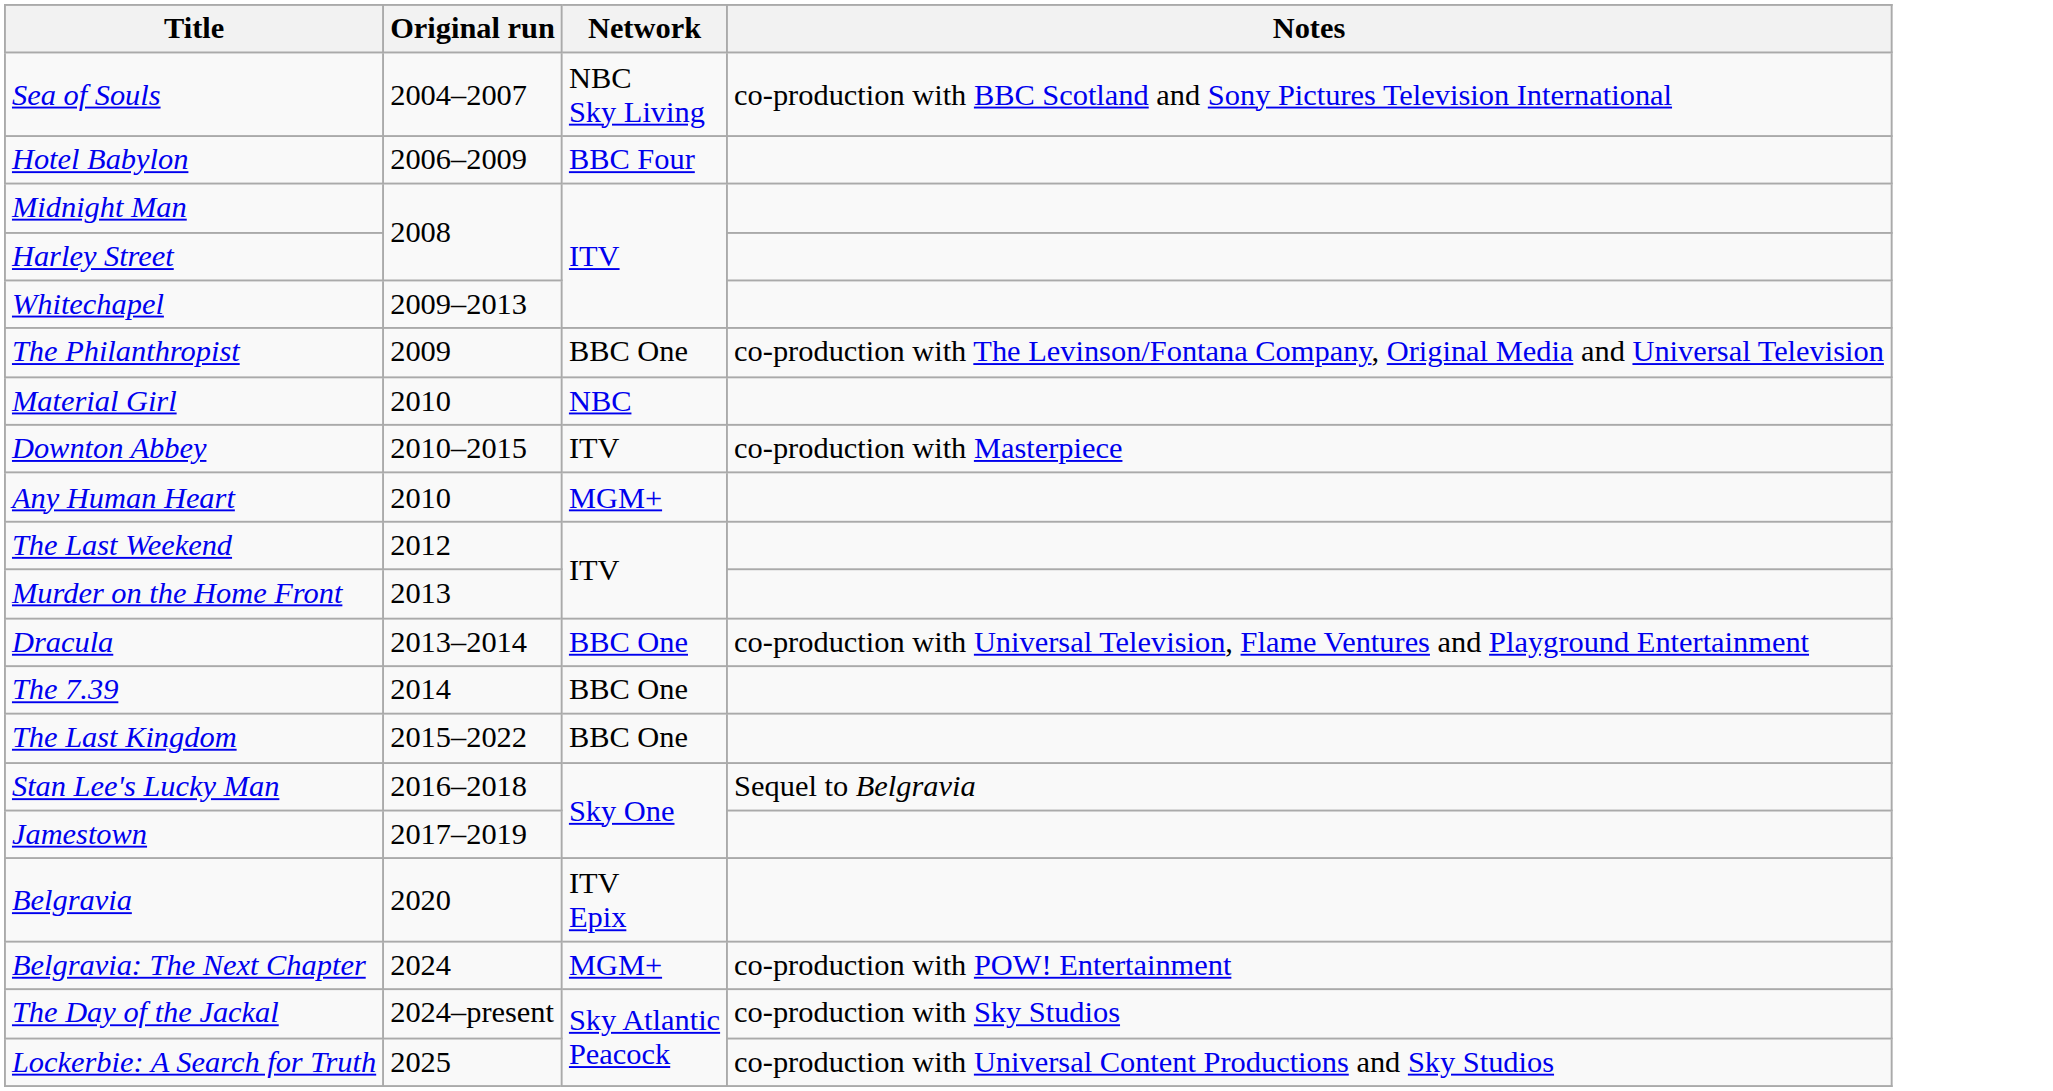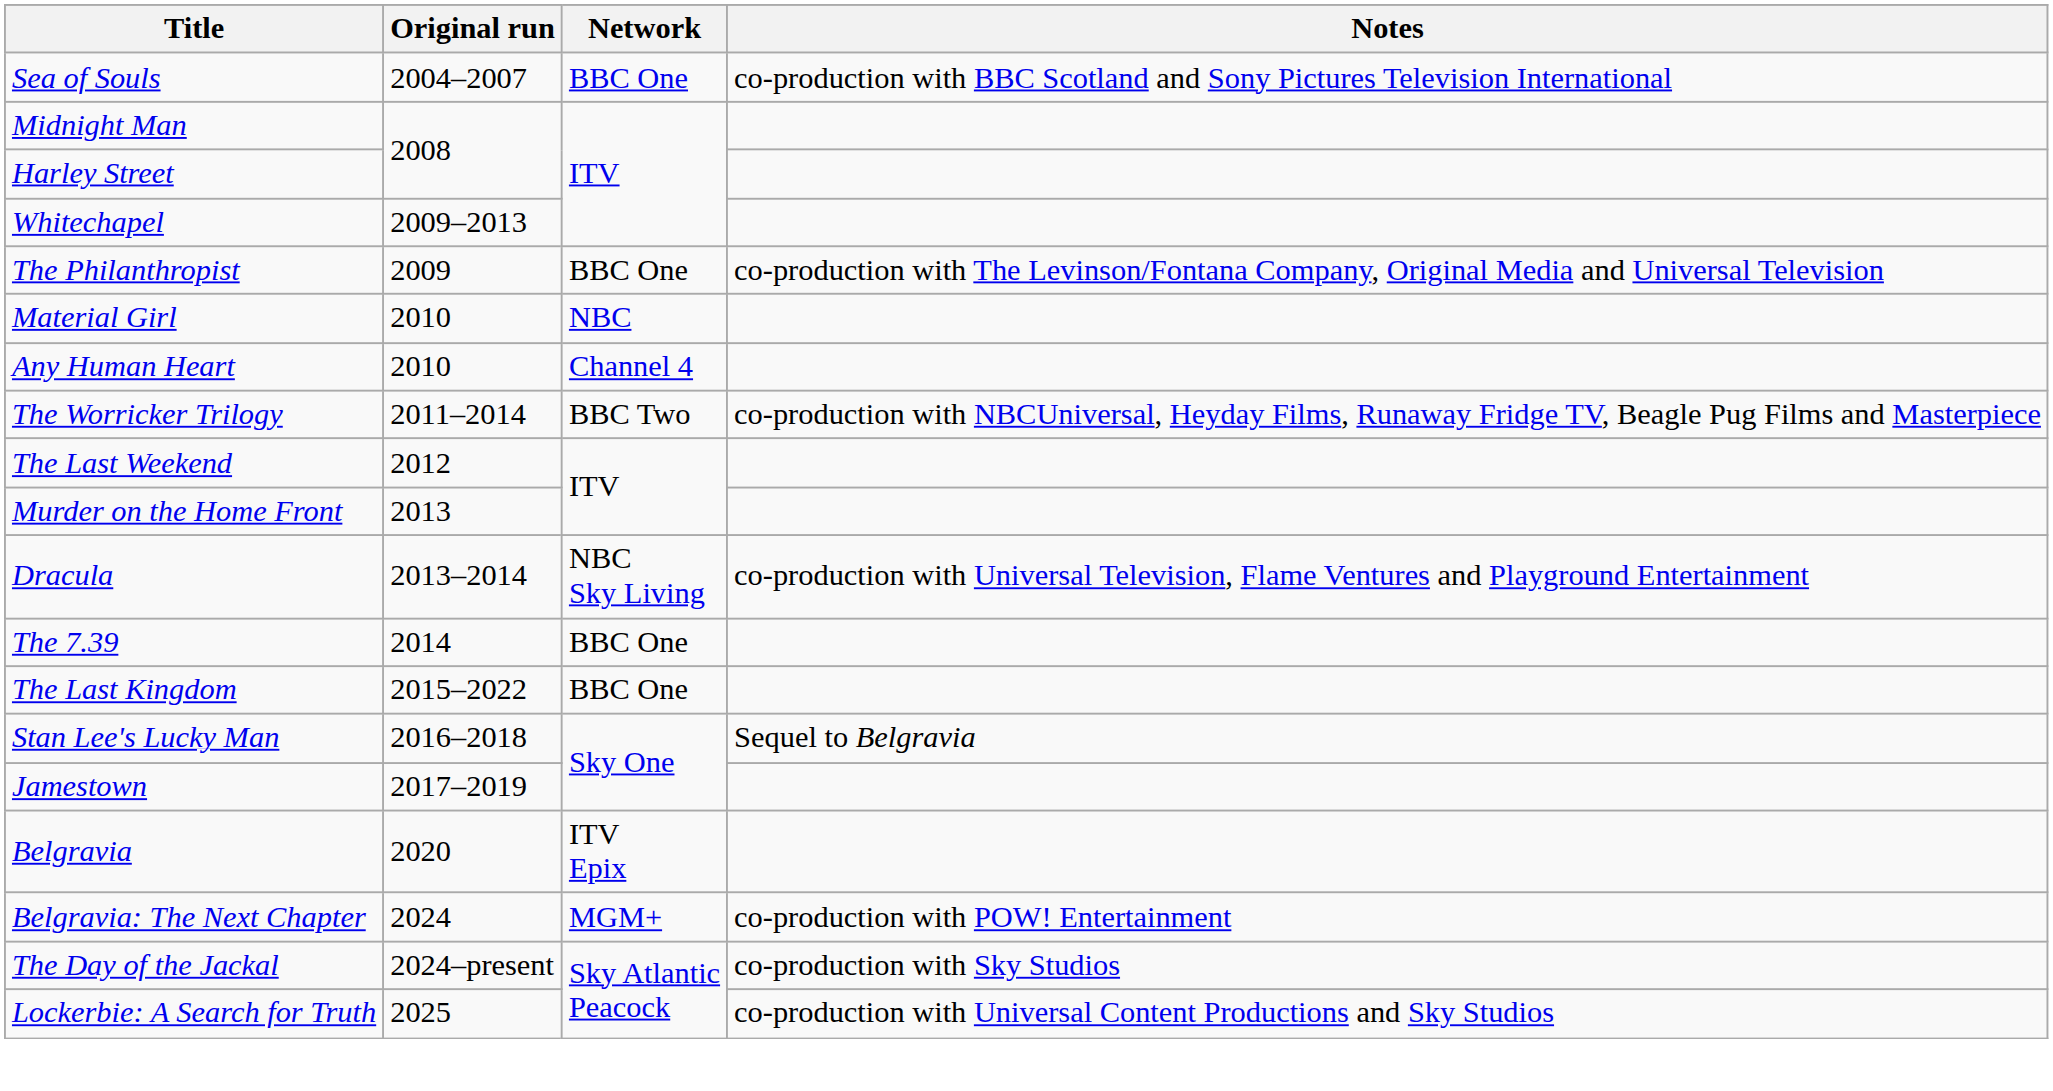Sea of Souls | Network: NBC Sky Living -> BBC One
- row: Hotel Babylon | 2006–2009 | BBC Four
- row: Downton Abbey | 2010–2015 | ITV | co-production with Masterpiece
Any Human Heart | Network: MGM+ -> Channel 4
+ row: The Worricker Trilogy | 2011–2014 | BBC Two | co-production with NBCUniversal, Heyday Films, Runaway Fridge TV, Beagle Pug Films and Masterpiece
Dracula | Network: BBC One -> NBC Sky Living
